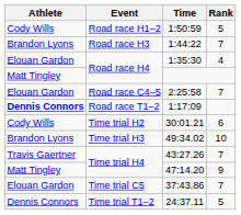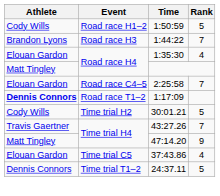30:01.21 | Rank: 6 -> 5
- row: Brandon Lyons | Time trial H3 | 49:34.02 | 10
37:43.86 | Rank: 7 -> 4
